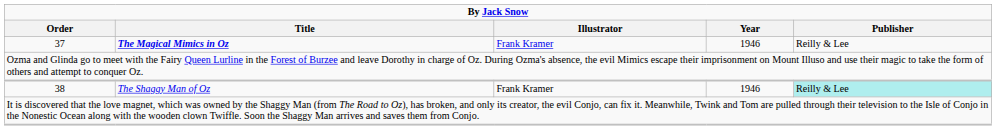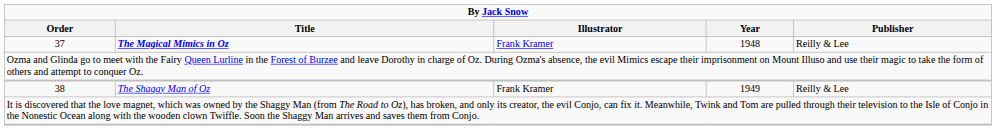37 | Year: 1946 -> 1948
38 | Year: 1946 -> 1949
38 | Publisher: paleturquoise background -> no background
